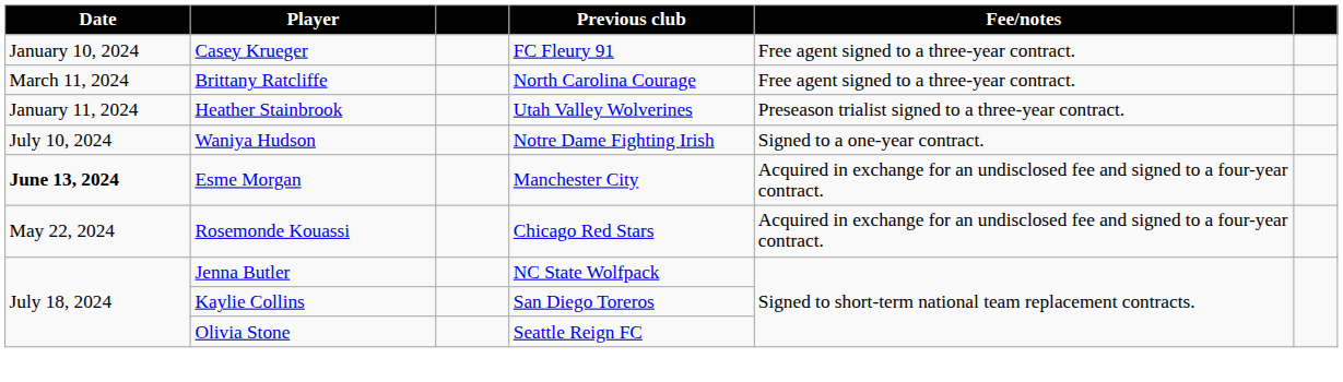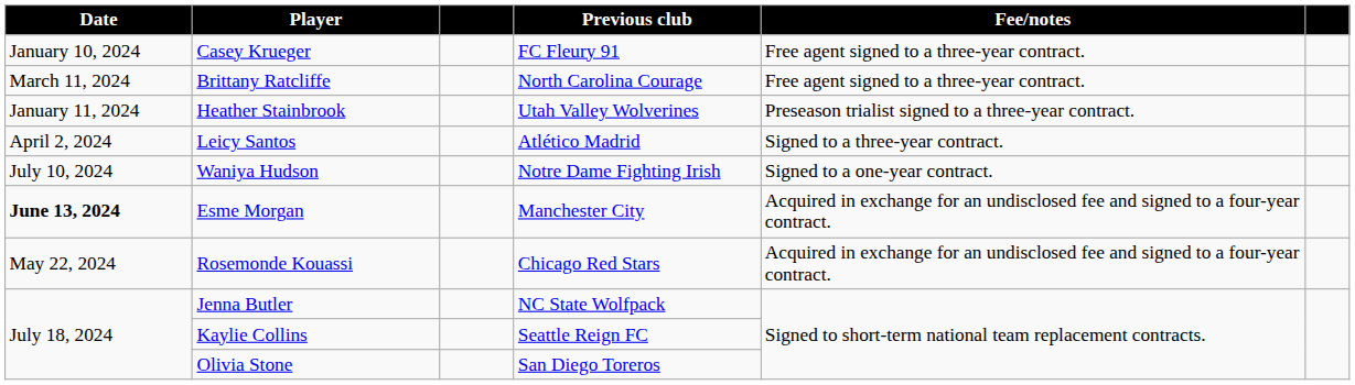+ row: April 2, 2024 | Leicy Santos | Atlético Madrid | Signed to a three-year contract.
Kaylie Collins | Previous club: San Diego Toreros -> Seattle Reign FC
Olivia Stone | Previous club: Seattle Reign FC -> San Diego Toreros
